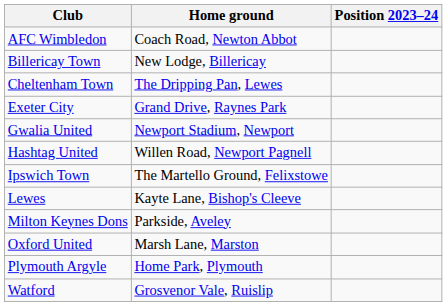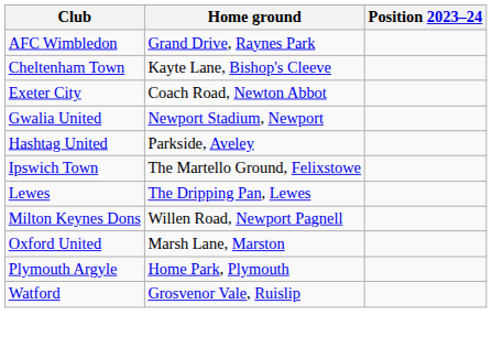AFC Wimbledon | Home ground: Coach Road, Newton Abbot -> Grand Drive, Raynes Park
- row: Billericay Town | New Lodge, Billericay
Cheltenham Town | Home ground: The Dripping Pan, Lewes -> Kayte Lane, Bishop's Cleeve
Exeter City | Home ground: Grand Drive, Raynes Park -> Coach Road, Newton Abbot
Hashtag United | Home ground: Willen Road, Newport Pagnell -> Parkside, Aveley
Lewes | Home ground: Kayte Lane, Bishop's Cleeve -> The Dripping Pan, Lewes
Milton Keynes Dons | Home ground: Parkside, Aveley -> Willen Road, Newport Pagnell
